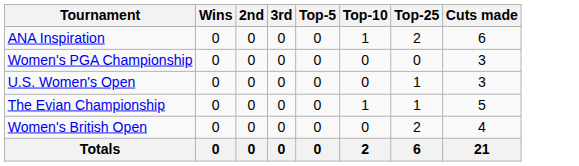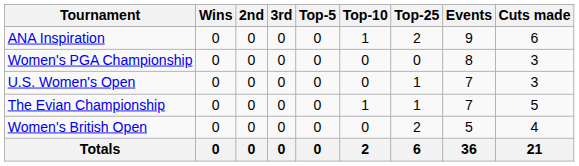+ column: Events | 9 | 8 | 7 | 7 | 5 | 36
